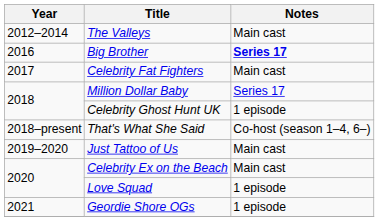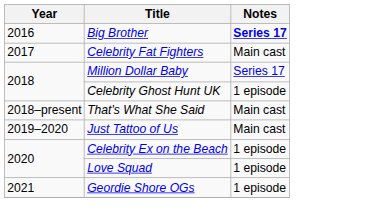- row: 2012–2014 | The Valleys | Main cast
That's What She Said | Notes: Co-host (season 1–4, 6–) -> Main cast
Celebrity Ex on the Beach | Notes: Main cast -> 1 episode
